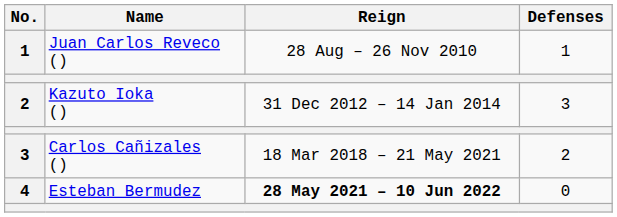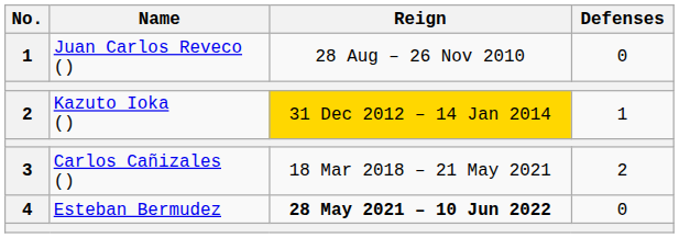Juan Carlos Reveco () | Defenses: 1 -> 0
Kazuto Ioka () | Reign: no background -> gold background
Kazuto Ioka () | Defenses: 3 -> 1
